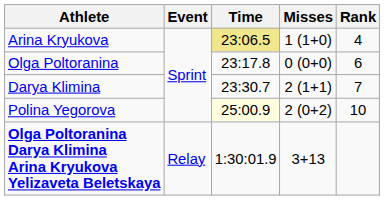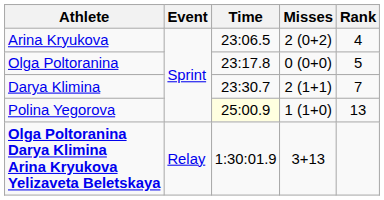Arina Kryukova | Time: khaki background -> no background
Arina Kryukova | Misses: 1 (1+0) -> 2 (0+2)
Olga Poltoranina | Rank: 6 -> 5
Polina Yegorova | Misses: 2 (0+2) -> 1 (1+0)
Polina Yegorova | Rank: 10 -> 13
